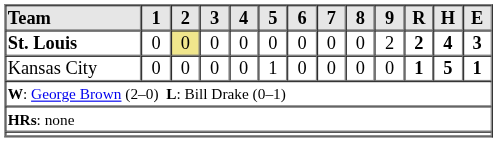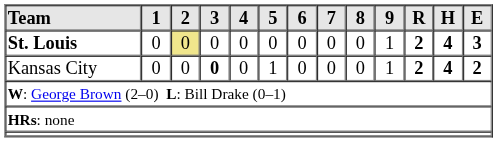St. Louis | 9: 2 -> 1
Kansas City | 3: normal -> bold
Kansas City | 9: 0 -> 1
Kansas City | R: 1 -> 2
Kansas City | H: 5 -> 4
Kansas City | E: 1 -> 2
